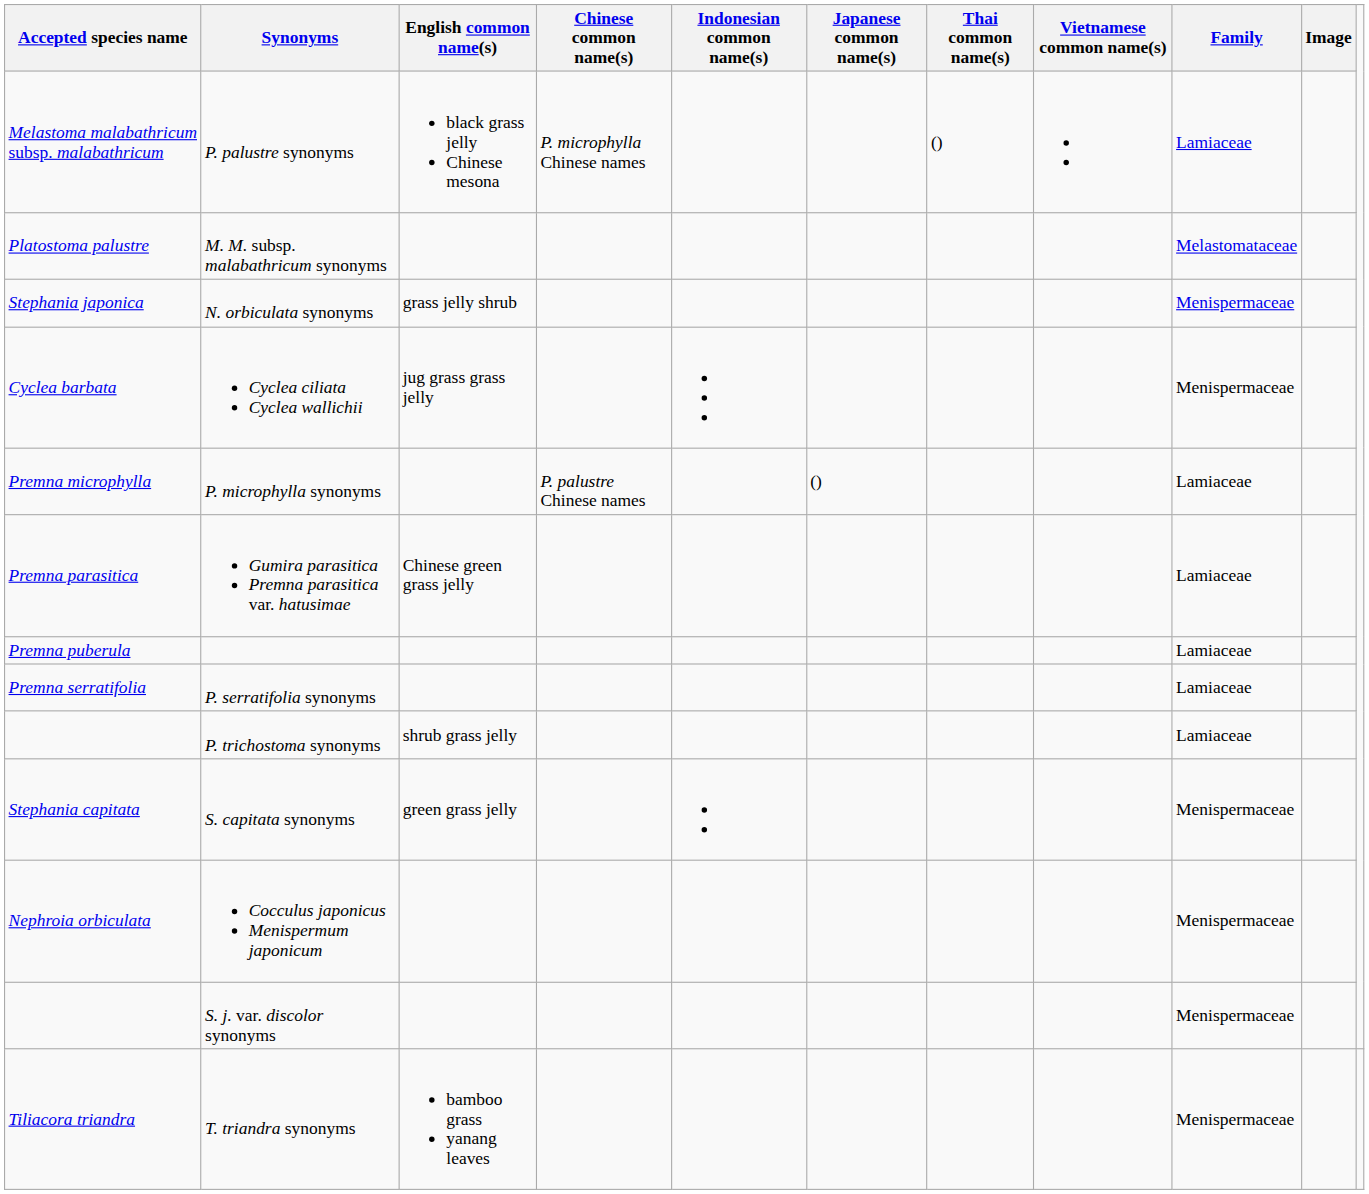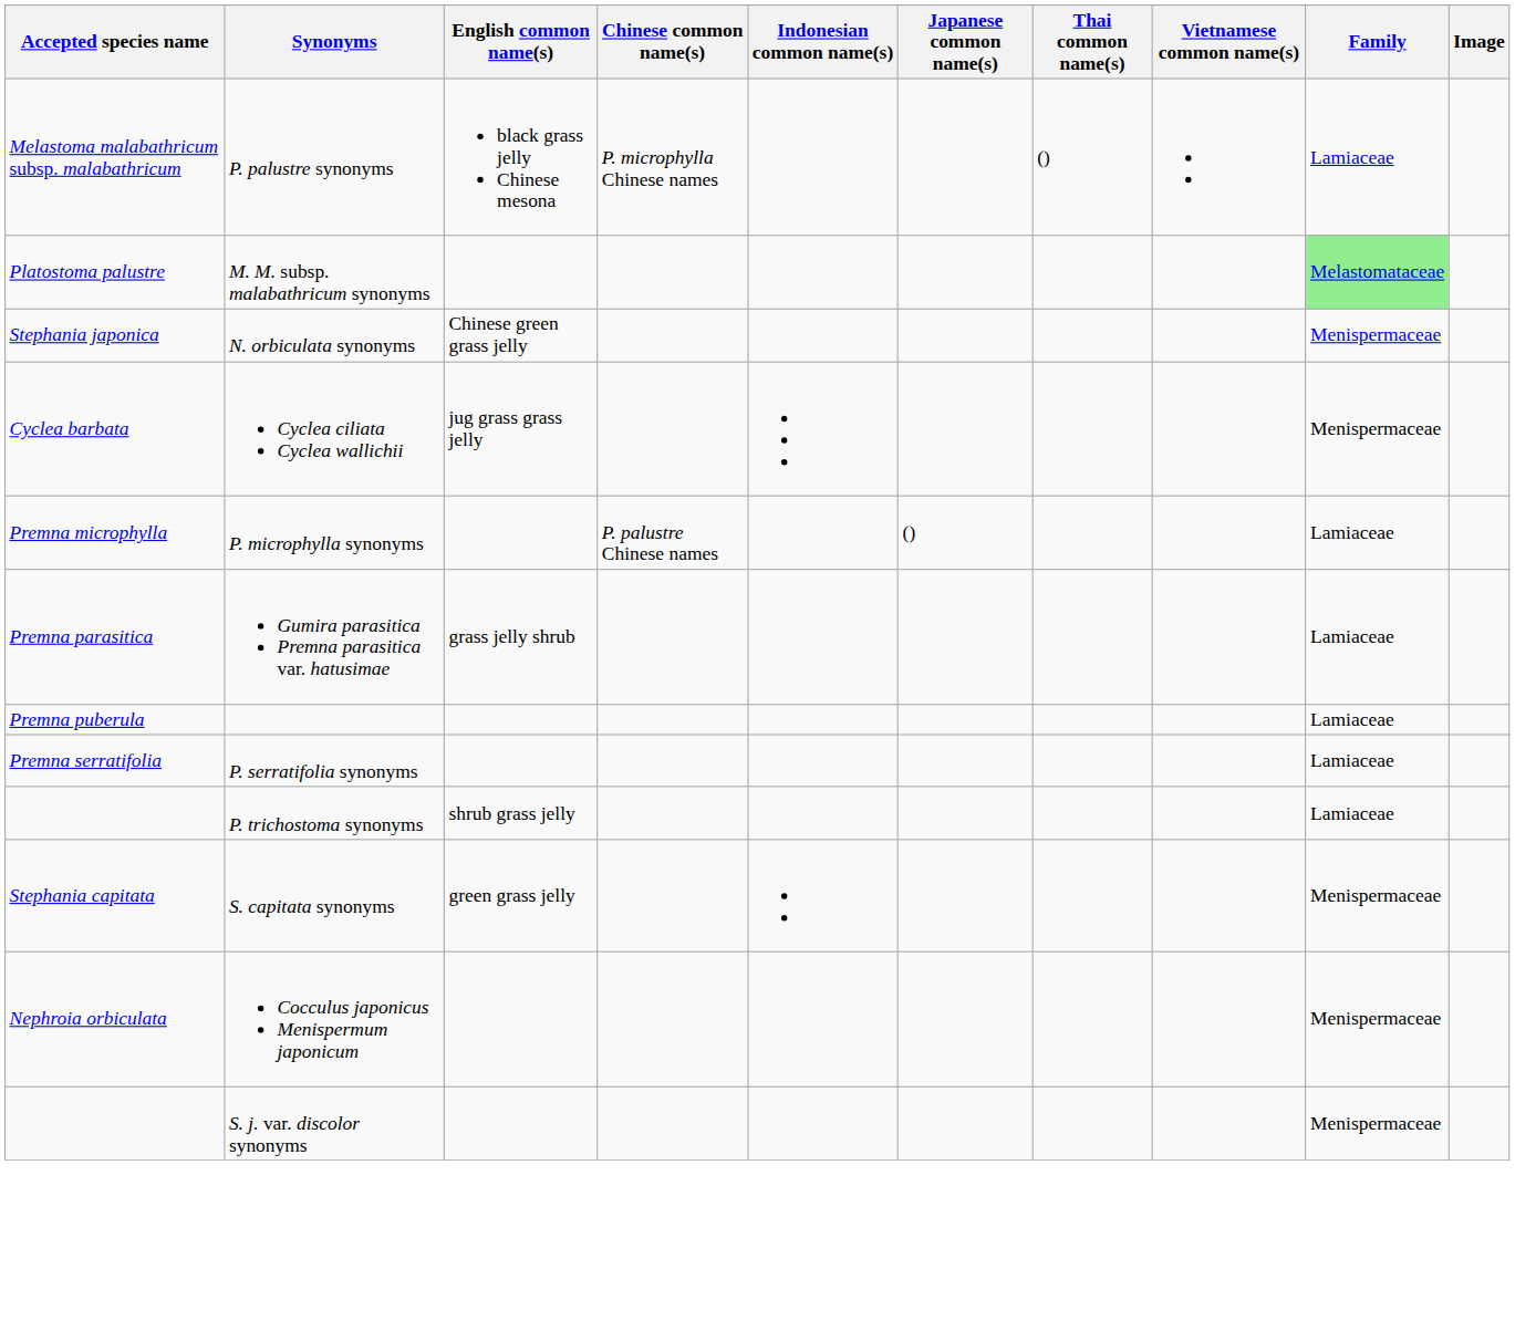M. M. subsp. malabathricum synonyms | Family: no background -> lightgreen background
N. orbiculata synonyms | English common name(s): grass jelly shrub -> Chinese green grass jelly
Gumira parasitica Premna parasitica var. hatusimae | English common name(s): Chinese green grass jelly -> grass jelly shrub
- row: Tiliacora triandra | T. triandra synonyms | bamboo grass yanang leaves | Menispermaceae
